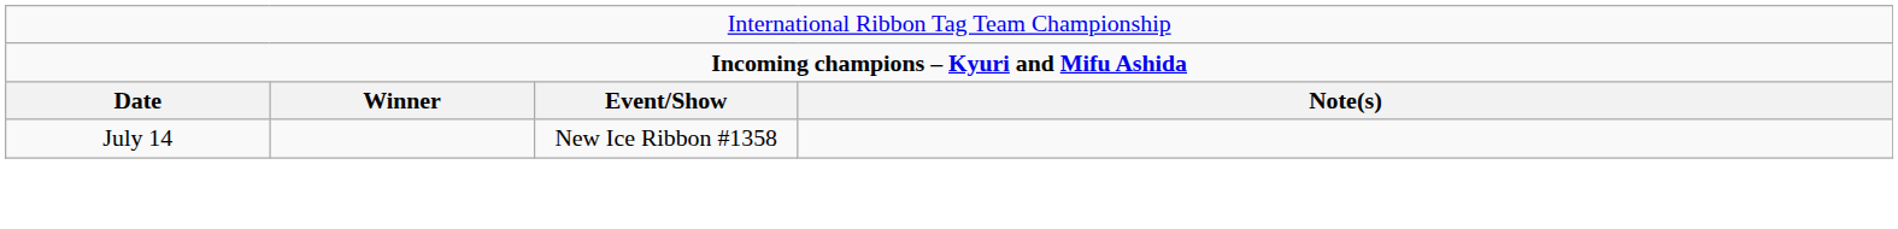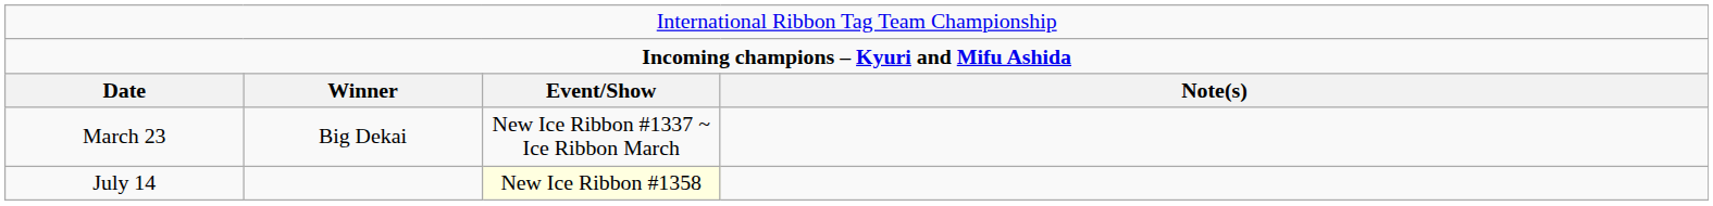+ row: March 23 | Big Dekai | New Ice Ribbon #1337 ~ Ice Ribbon March
July 14 | column 3: no background -> lightyellow background
